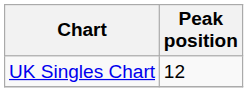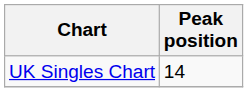UK Singles Chart | Peak position: 12 -> 14
